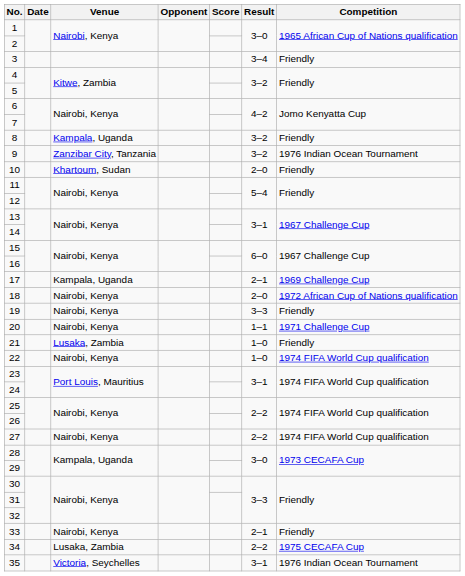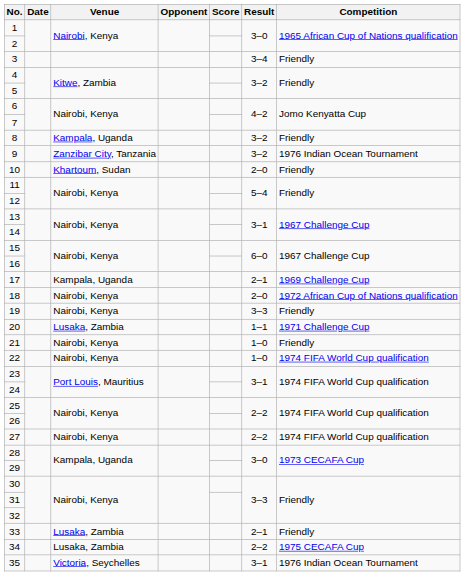20 | Venue: Nairobi, Kenya -> Lusaka, Zambia
21 | Venue: Lusaka, Zambia -> Nairobi, Kenya
33 | Venue: Nairobi, Kenya -> Lusaka, Zambia
